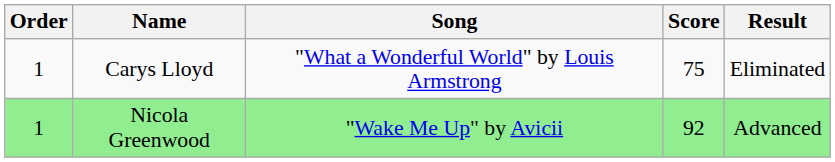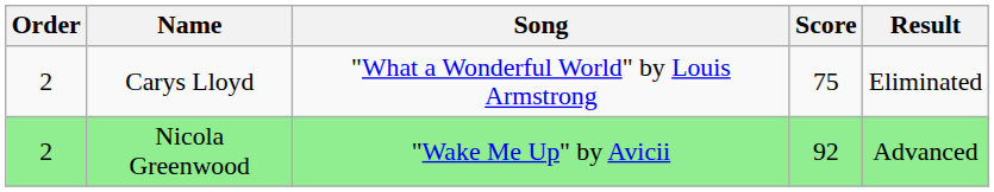Carys Lloyd | Order: 1 -> 2
Nicola Greenwood | Order: 1 -> 2
